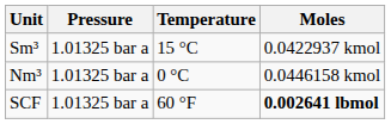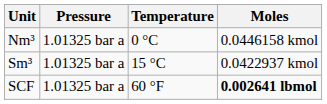rows swapped: Nm³ <-> Sm³
